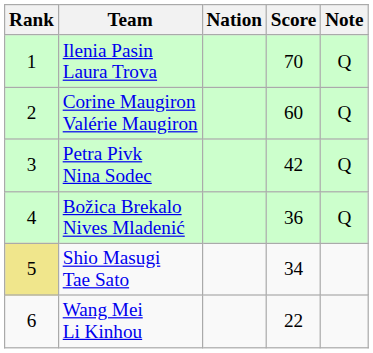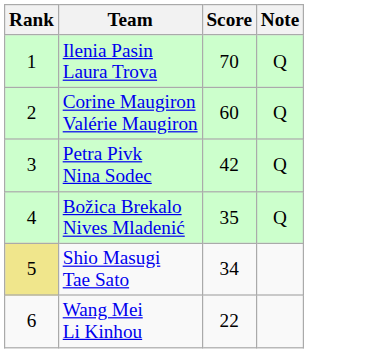- column: Nation
Božica Brekalo Nives Mladenić | Score: 36 -> 35
